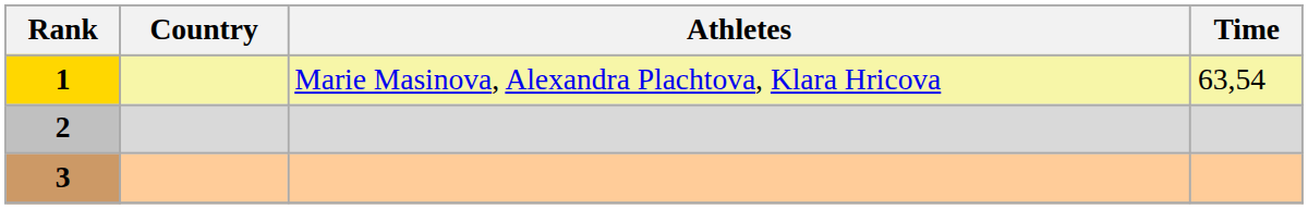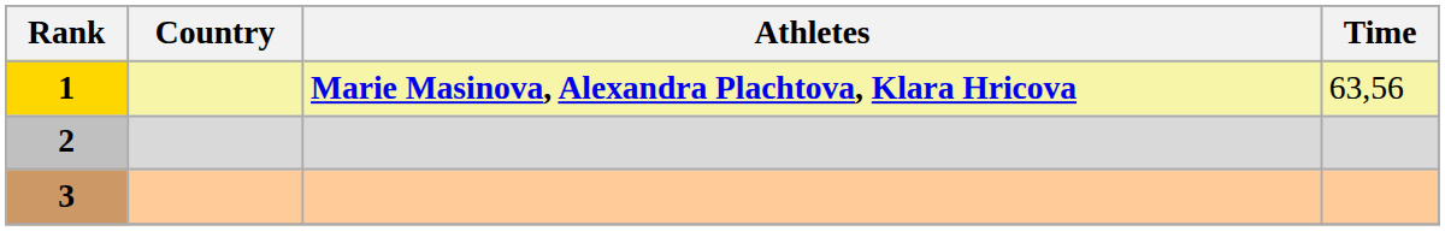1 | Athletes: normal -> bold
1 | Time: 63,54 -> 63,56
